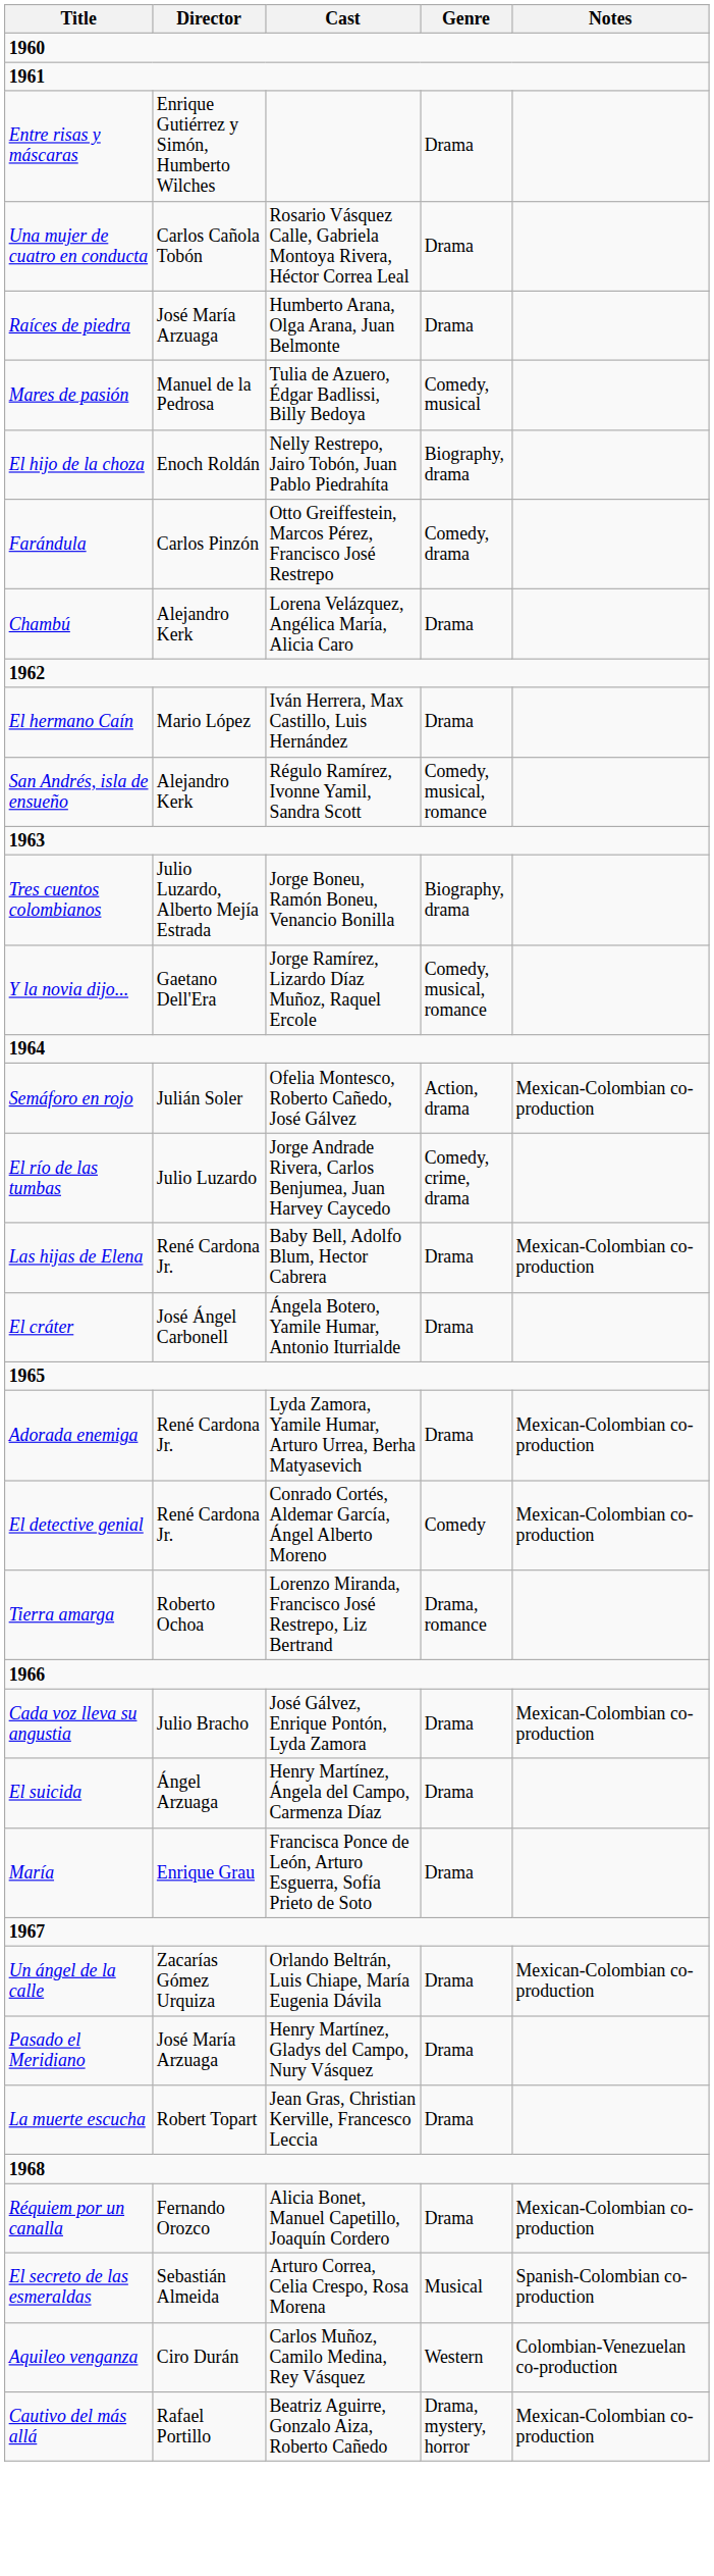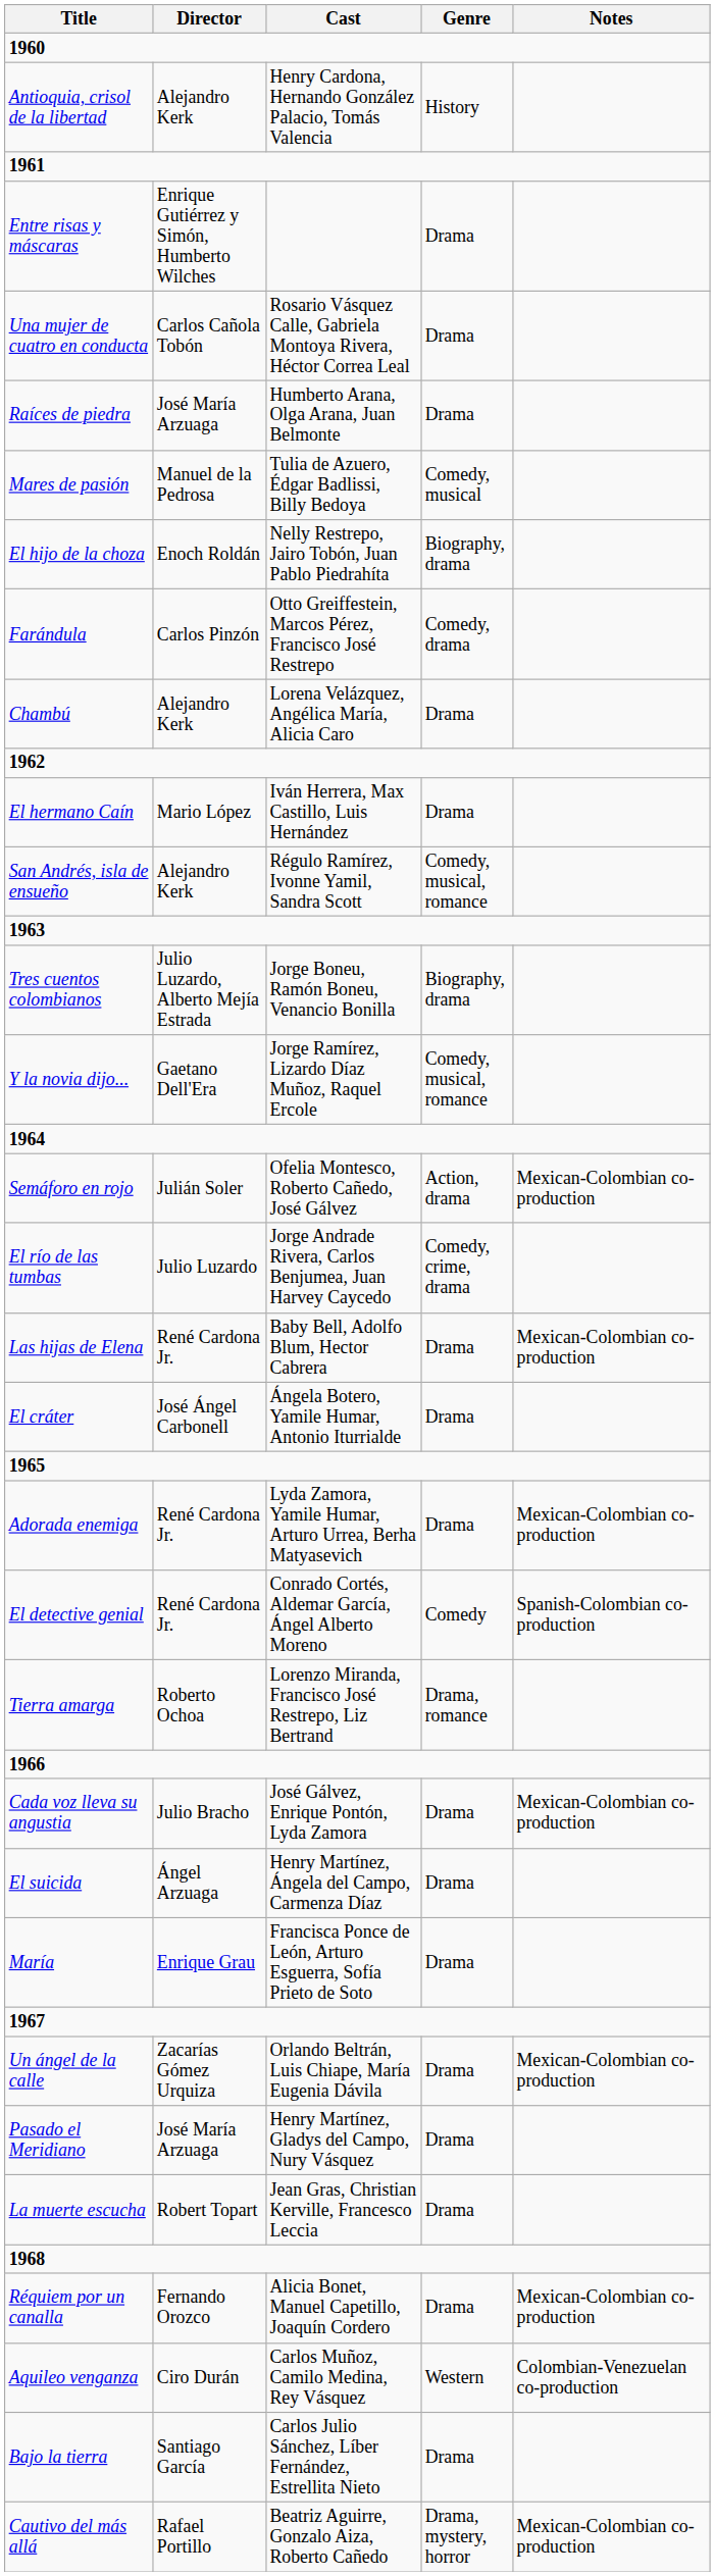+ row: Antioquia, crisol de la libertad | Alejandro Kerk | Henry Cardona, Hernando González Palacio, Tomás Valencia | History
El detective genial | Notes: Mexican-Colombian co-production -> Spanish-Colombian co-production
- row: El secreto de las esmeraldas | Sebastián Almeida | Arturo Correa, Celia Crespo, Rosa Morena | Musical | Spanish-Colombian co-production
+ row: Bajo la tierra | Santiago García | Carlos Julio Sánchez, Líber Fernández, Estrellita Nieto | Drama
